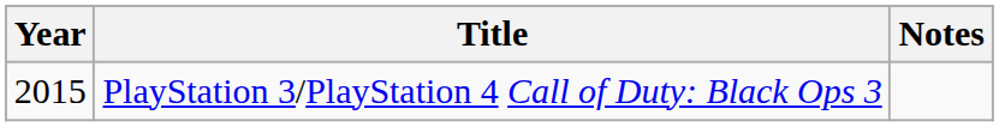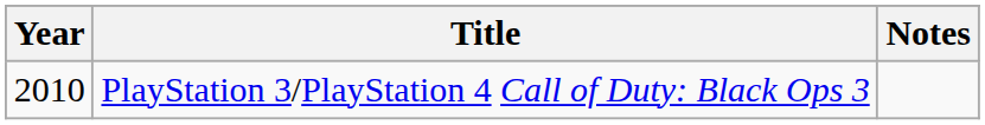PlayStation 3/PlayStation 4 Call of Duty: Black Ops 3 | Year: 2015 -> 2010
